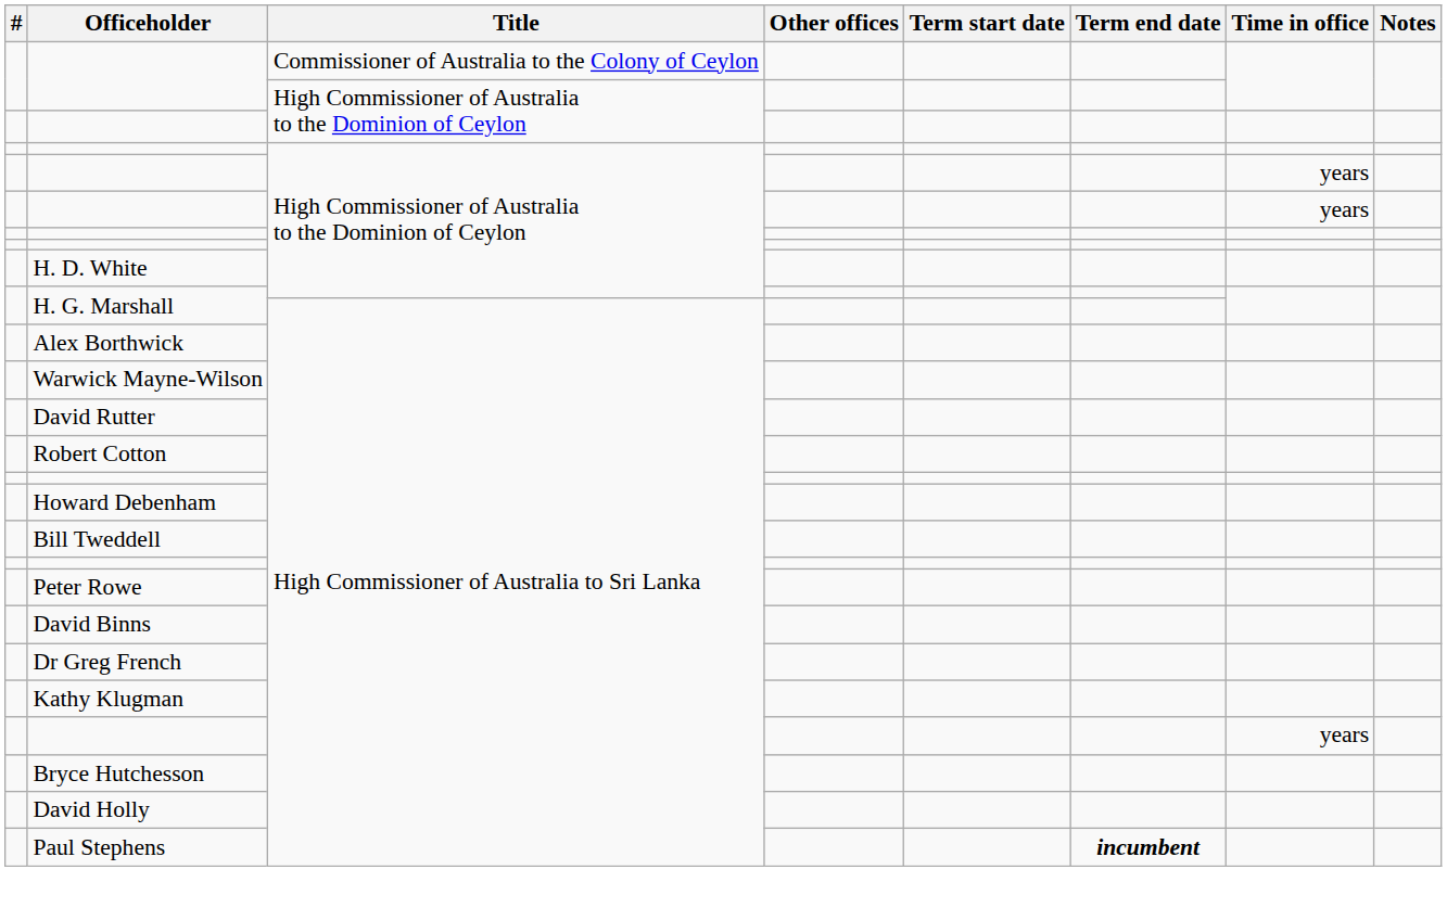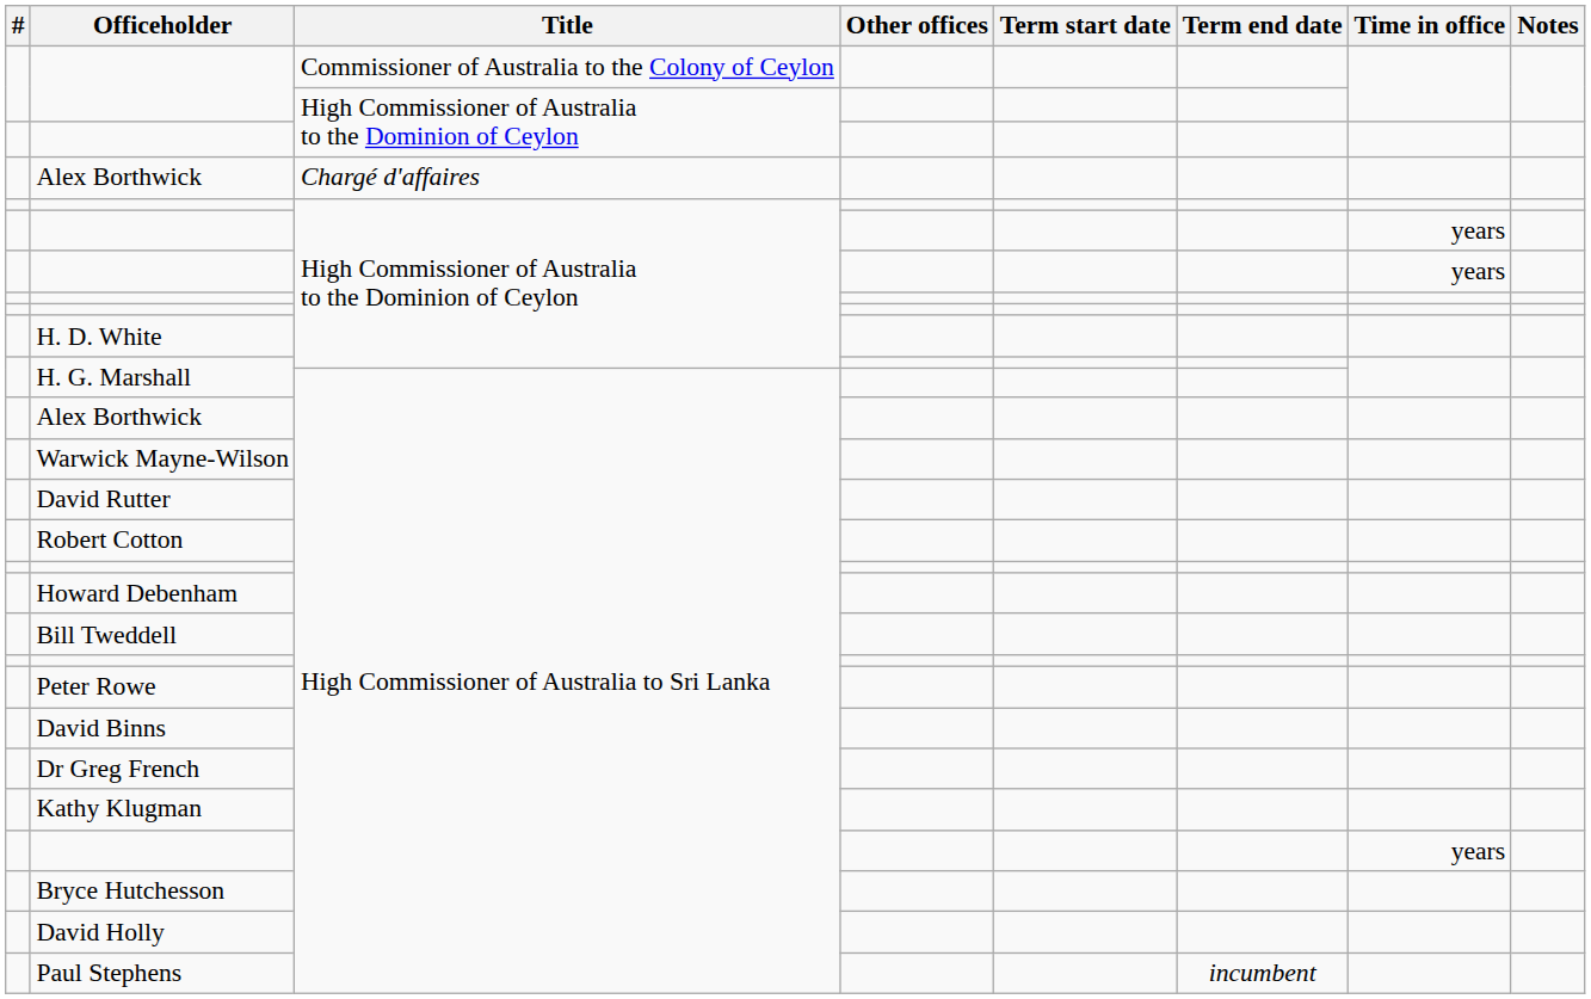+ row: Alex Borthwick | Chargé d'affaires
Paul Stephens | Term end date: bold -> normal
